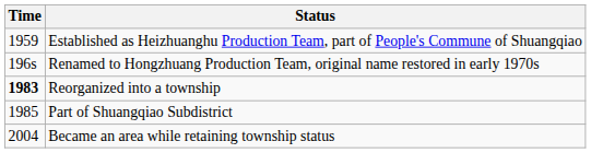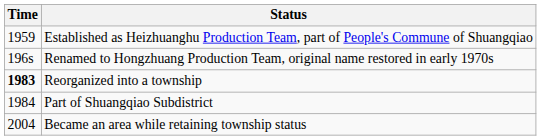Part of Shuangqiao Subdistrict | Time: 1985 -> 1984
